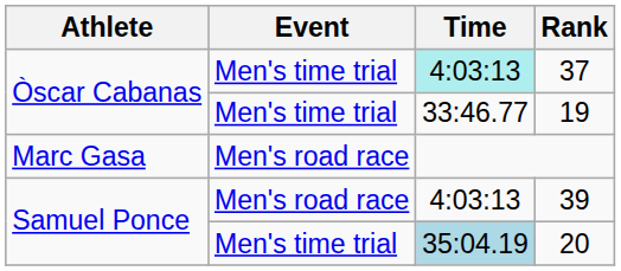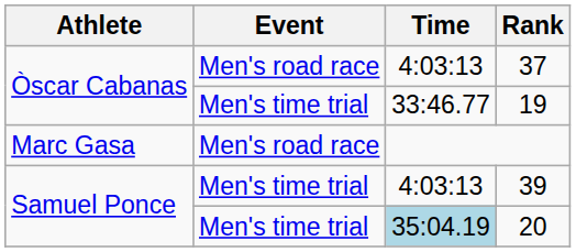37 | Event: Men's time trial -> Men's road race
37 | Time: paleturquoise background -> no background
39 | Event: Men's road race -> Men's time trial
